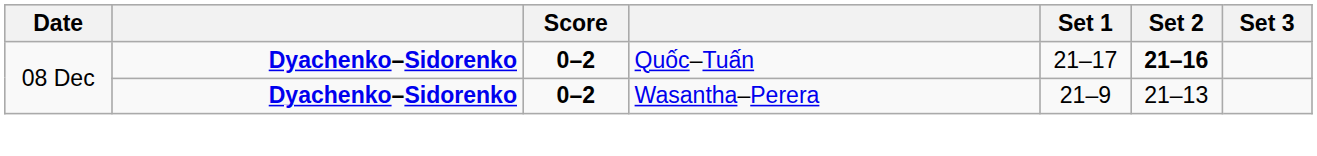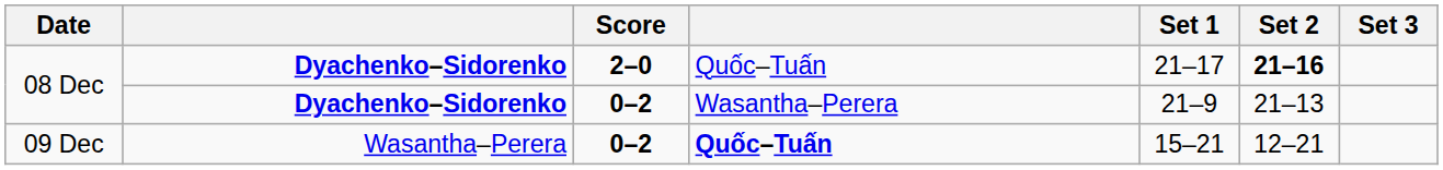08 Dec / Quốc–Tuấn | Score: 0–2 -> 2–0
+ row: 09 Dec | Wasantha–Perera | 0–2 | Quốc–Tuấn | 15–21 | 12–21
